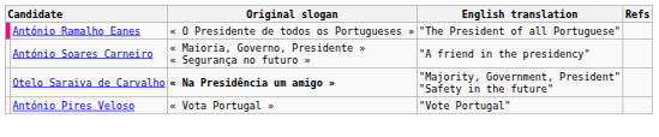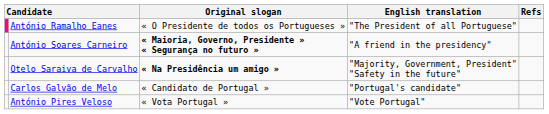António Soares Carneiro | Original slogan: normal -> bold
+ row: Carlos Galvão de Melo | « Candidato de Portugal » | "Portugal's candidate"
